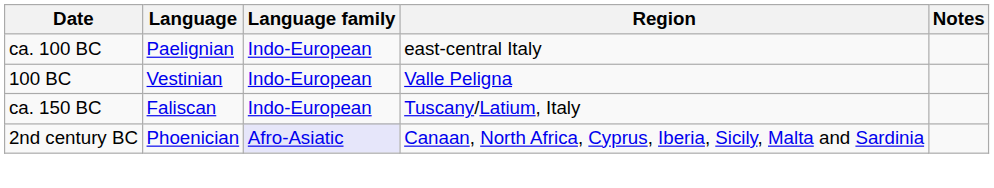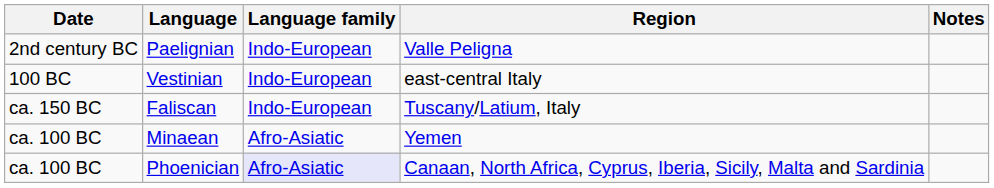Paelignian | Date: ca. 100 BC -> 2nd century BC
Paelignian | Region: east-central Italy -> Valle Peligna
Vestinian | Region: Valle Peligna -> east-central Italy
+ row: ca. 100 BC | Minaean | Afro-Asiatic | Yemen
Phoenician | Date: 2nd century BC -> ca. 100 BC
